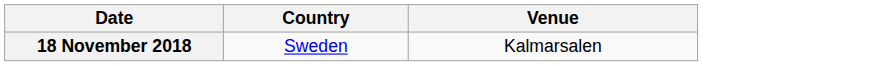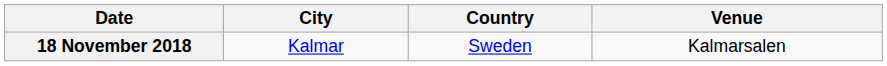+ column: City | Kalmar
